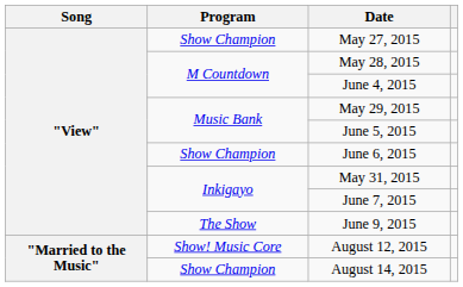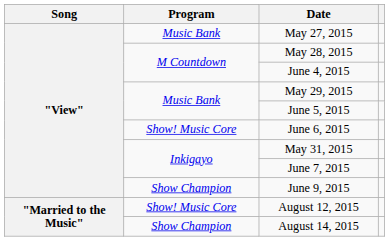May 27, 2015 | Program: Show Champion -> Music Bank
June 6, 2015 | Program: Show Champion -> Show! Music Core
June 9, 2015 | Program: The Show -> Show Champion
